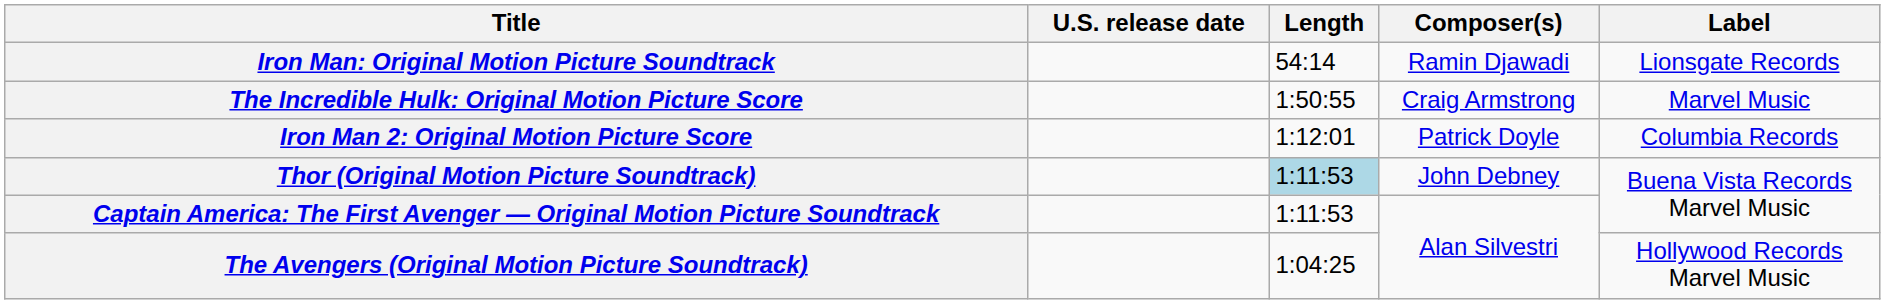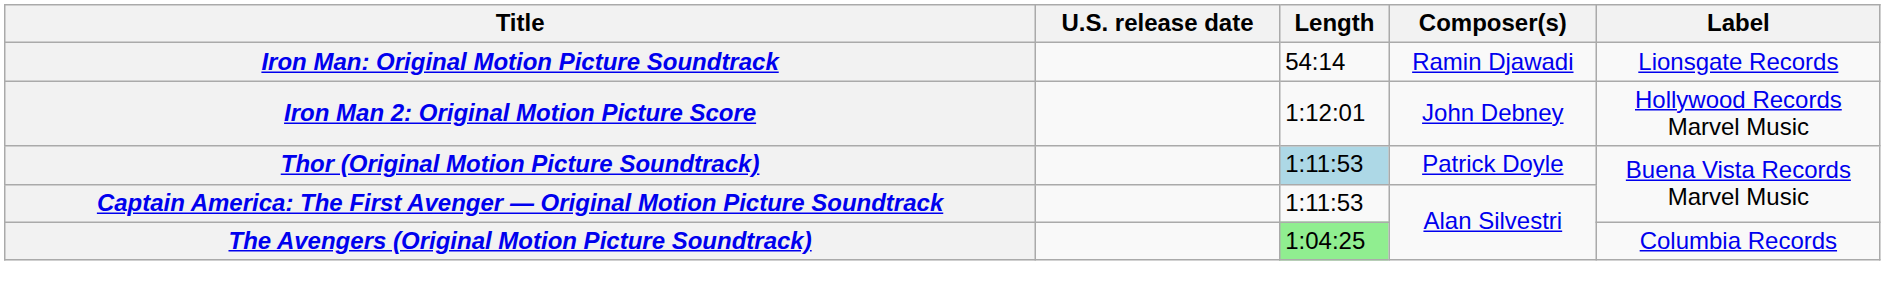- row: The Incredible Hulk: Original Motion Picture Score | 1:50:55 | Craig Armstrong | Marvel Music
Iron Man 2: Original Motion Picture Score | Composer(s): Patrick Doyle -> John Debney
Iron Man 2: Original Motion Picture Score | Label: Columbia Records -> Hollywood Records Marvel Music
Thor (Original Motion Picture Soundtrack) | Composer(s): John Debney -> Patrick Doyle
The Avengers (Original Motion Picture Soundtrack) | Length: no background -> lightgreen background
The Avengers (Original Motion Picture Soundtrack) | Label: Hollywood Records Marvel Music -> Columbia Records
